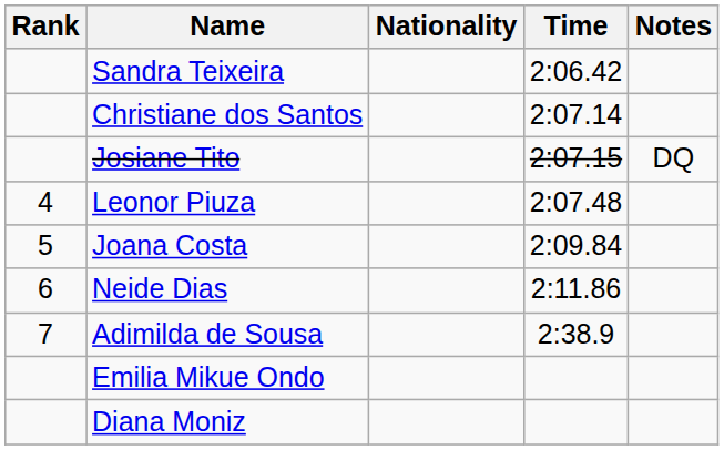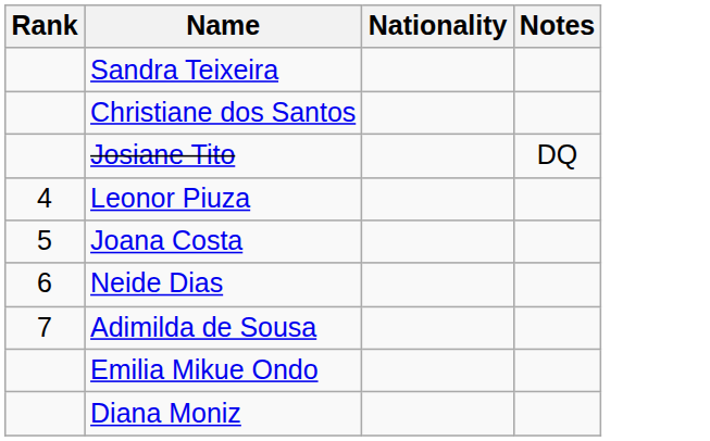- column: Time | 2:06.42 | 2:07.14 | 2:07.15 | 2:07.48 | 2:09.84 | 2:11.86 | 2:38.9
